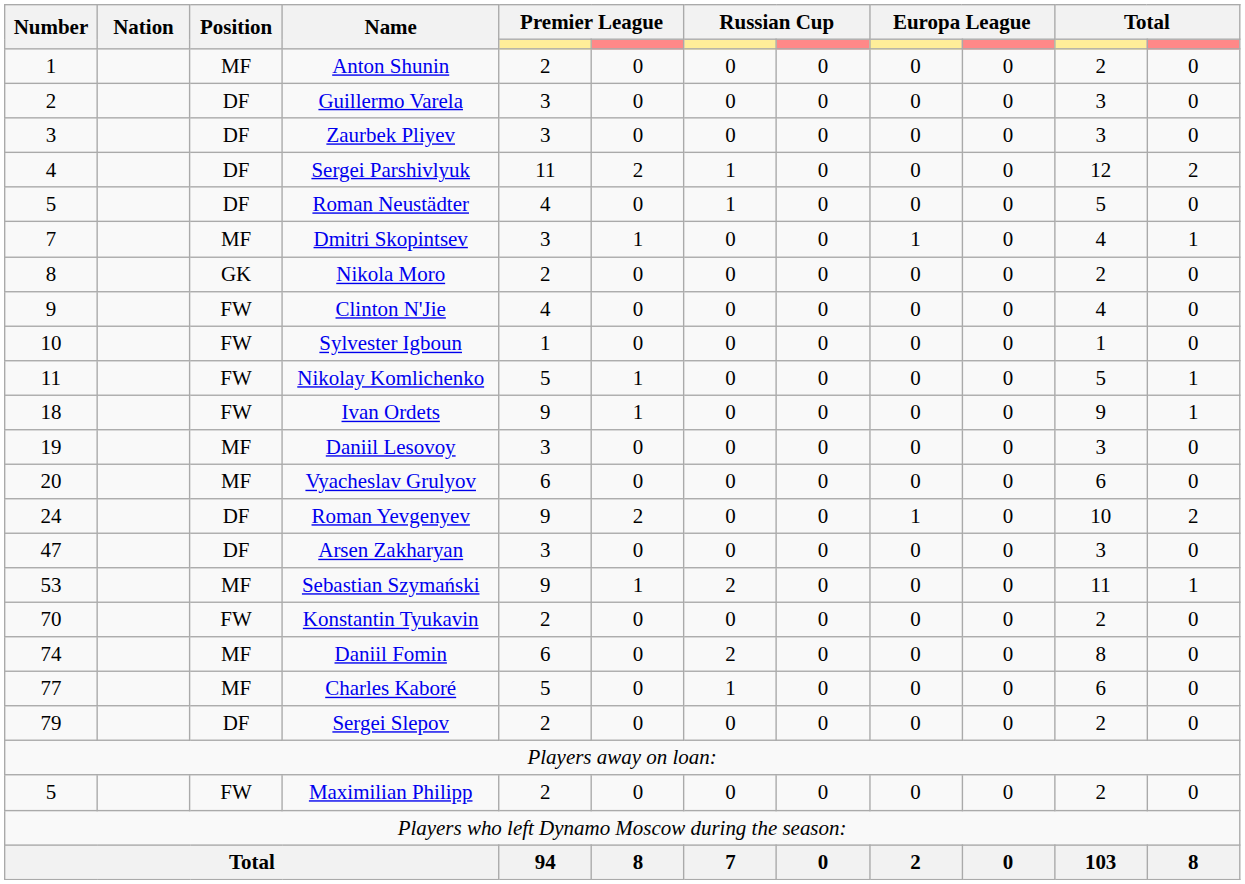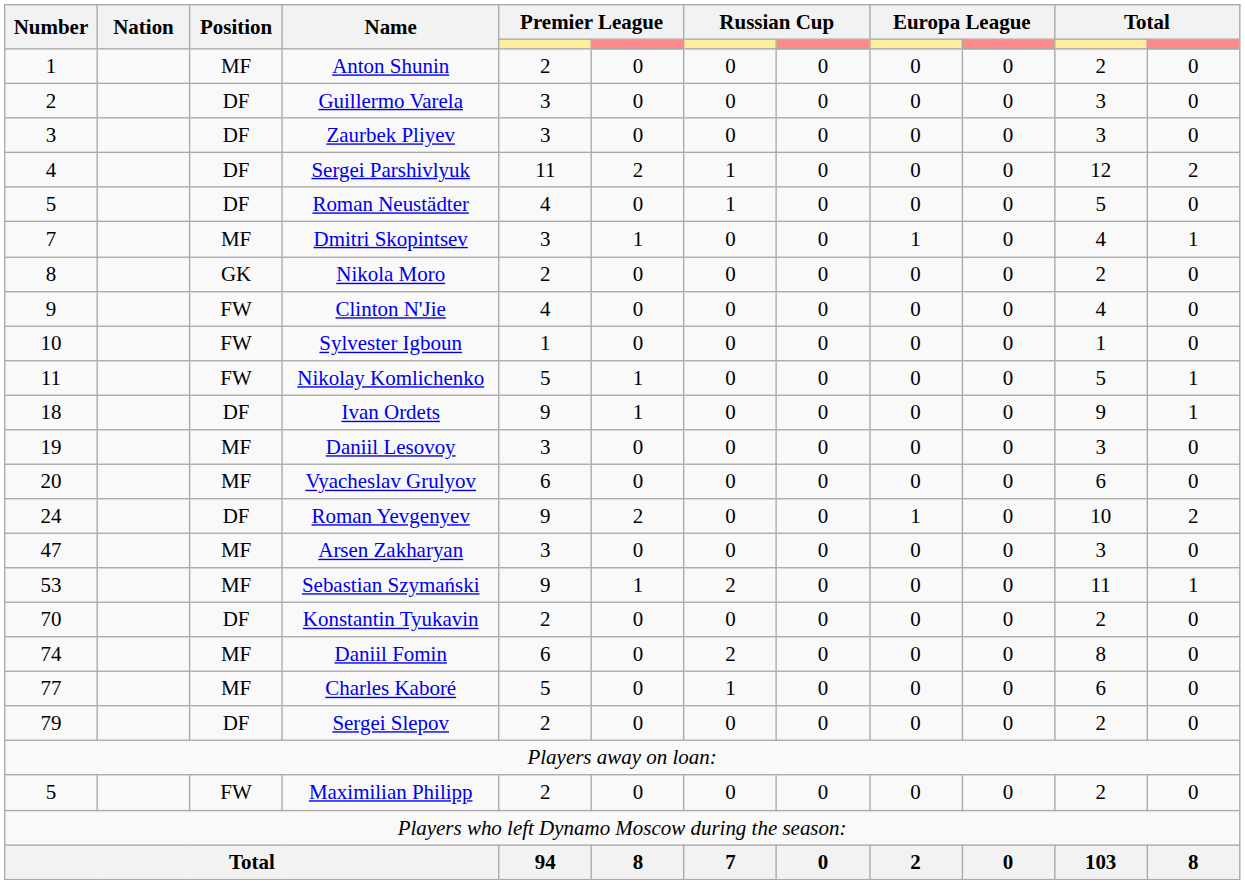Ivan Ordets | Position: FW -> DF
Arsen Zakharyan | Position: DF -> MF
Konstantin Tyukavin | Position: FW -> DF
